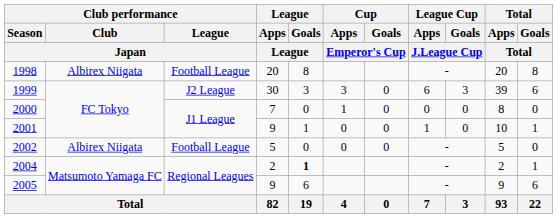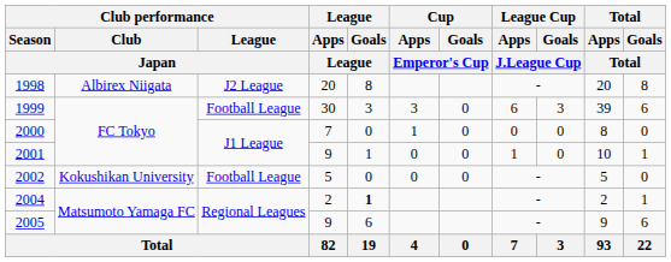1998 | Club performance / League / Japan: Football League -> J2 League
1999 | Club performance / League / Japan: J2 League -> Football League
2002 | Club performance / Club / Japan: Albirex Niigata -> Kokushikan University
